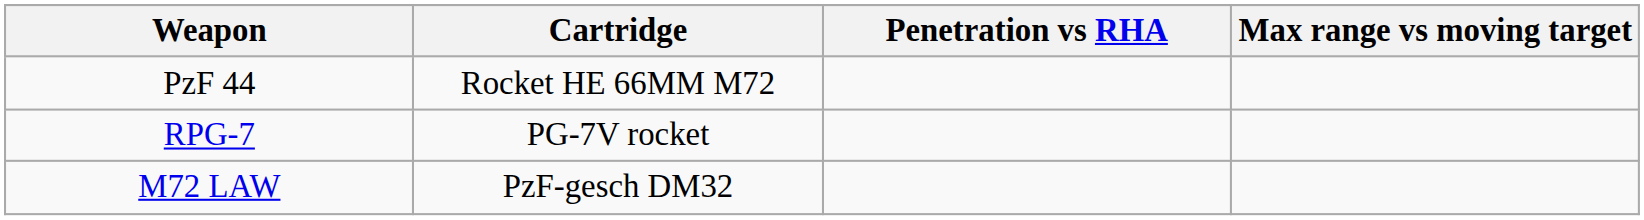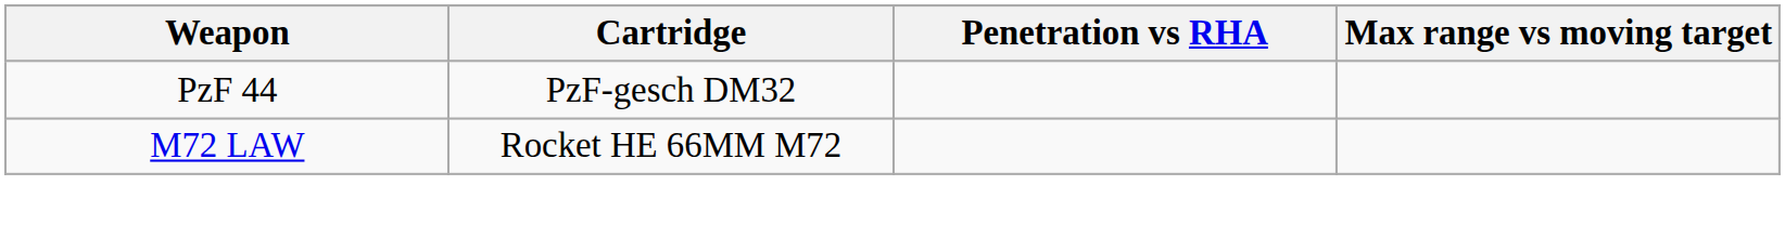PzF 44 | Cartridge: Rocket HE 66MM M72 -> PzF-gesch DM32
- row: RPG-7 | PG-7V rocket
M72 LAW | Cartridge: PzF-gesch DM32 -> Rocket HE 66MM M72
